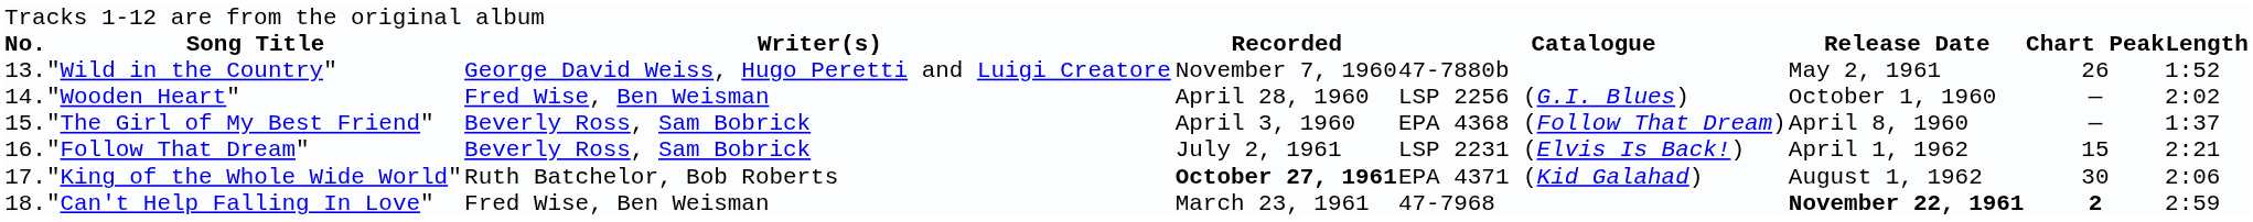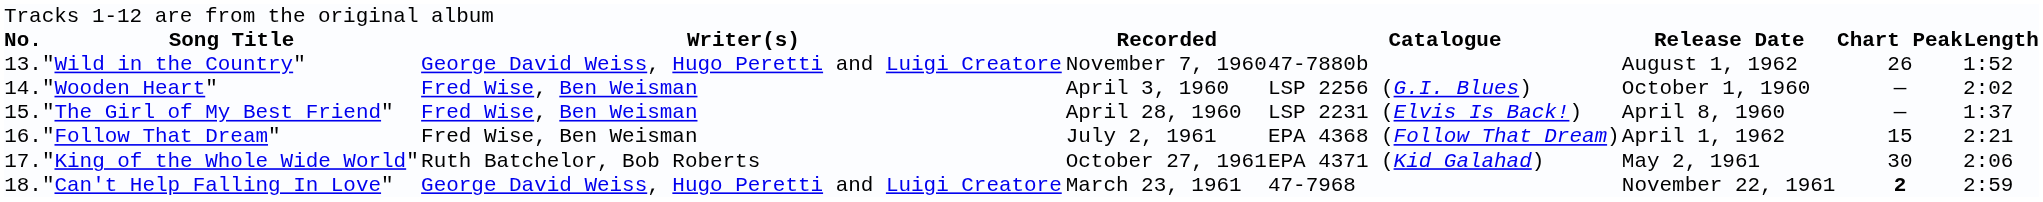"Wild in the Country" | column 7: May 2, 1961 -> August 1, 1962
"Wooden Heart" | column 5: April 28, 1960 -> April 3, 1960
"The Girl of My Best Friend" | column 4: Beverly Ross, Sam Bobrick -> Fred Wise, Ben Weisman
"The Girl of My Best Friend" | column 5: April 3, 1960 -> April 28, 1960
"The Girl of My Best Friend" | column 6: EPA 4368 (Follow That Dream) -> LSP 2231 (Elvis Is Back!)
"Follow That Dream" | column 4: Beverly Ross, Sam Bobrick -> Fred Wise, Ben Weisman
"Follow That Dream" | column 6: LSP 2231 (Elvis Is Back!) -> EPA 4368 (Follow That Dream)
"King of the Whole Wide World" | column 5: bold -> normal
"King of the Whole Wide World" | column 7: August 1, 1962 -> May 2, 1961
"Can't Help Falling In Love" | column 4: Fred Wise, Ben Weisman -> George David Weiss, Hugo Peretti and Luigi Creatore
"Can't Help Falling In Love" | column 7: bold -> normal
